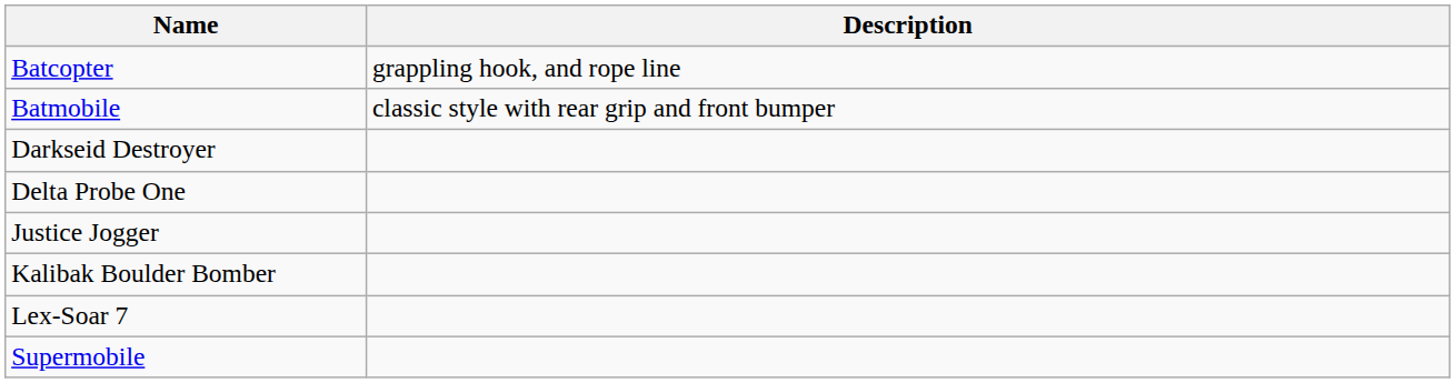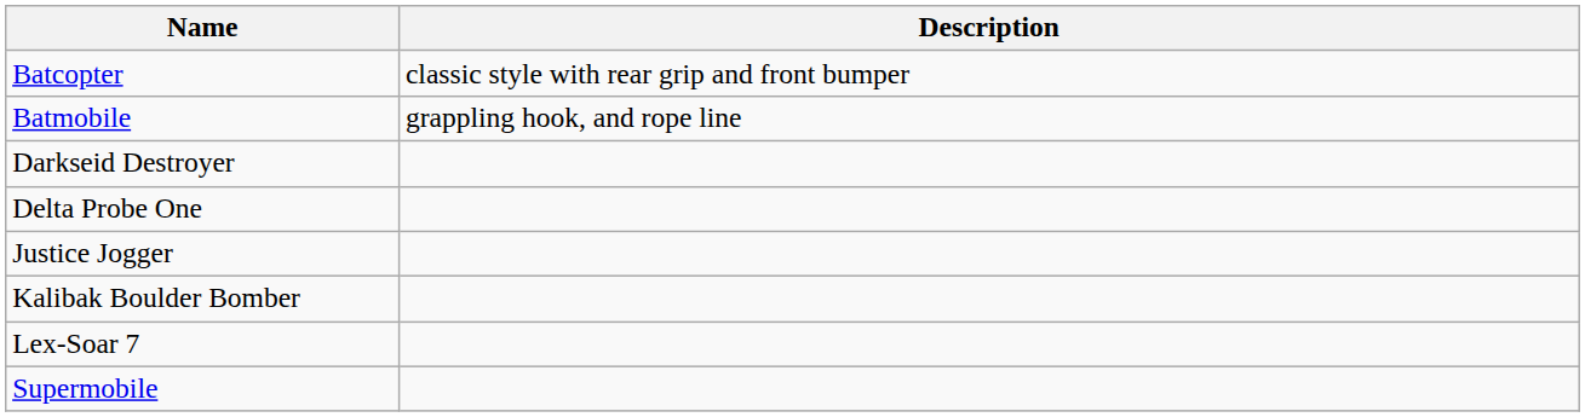Batcopter | Description: grappling hook, and rope line -> classic style with rear grip and front bumper
Batmobile | Description: classic style with rear grip and front bumper -> grappling hook, and rope line
